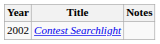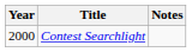Contest Searchlight | Year: 2002 -> 2000
